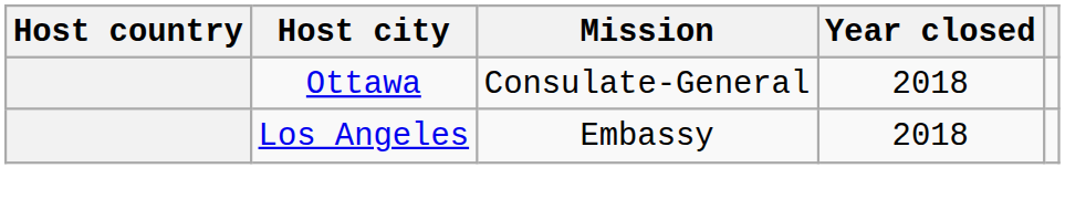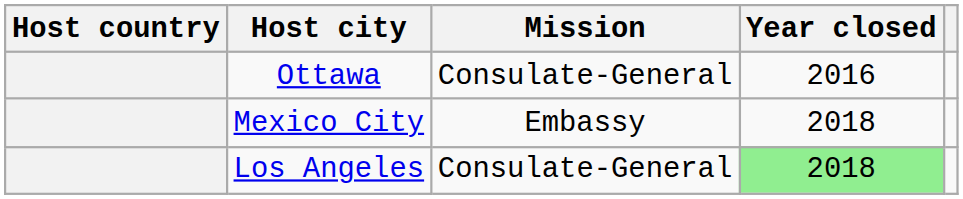Ottawa | Year closed: 2018 -> 2016
+ row: Mexico City | Embassy | 2018
Los Angeles | Mission: Embassy -> Consulate-General
Los Angeles | Year closed: no background -> lightgreen background
